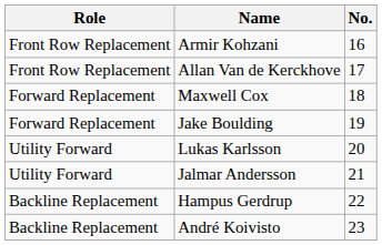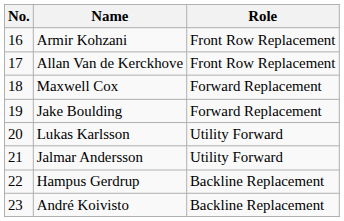columns swapped: No. <-> Role
